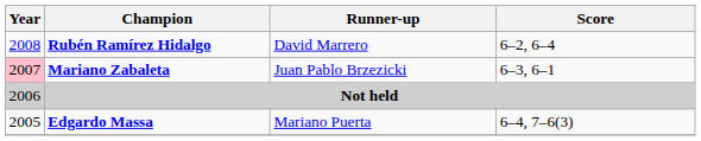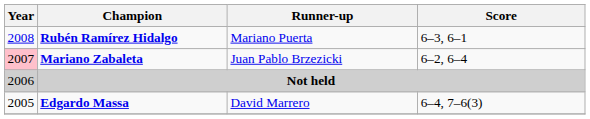Rubén Ramírez Hidalgo | Runner-up: David Marrero -> Mariano Puerta
Rubén Ramírez Hidalgo | Score: 6–2, 6–4 -> 6–3, 6–1
Mariano Zabaleta | Score: 6–3, 6–1 -> 6–2, 6–4
Edgardo Massa | Runner-up: Mariano Puerta -> David Marrero
